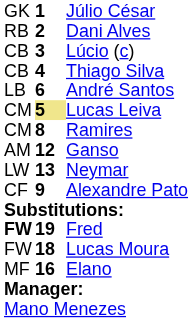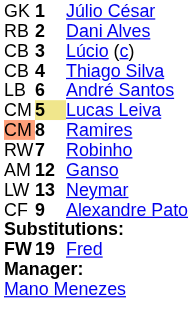Ramires | column 1: no background -> lightsalmon background
+ row: RW | 7 | Robinho
- row: FW | 18 | Lucas Moura
- row: MF | 16 | Elano
